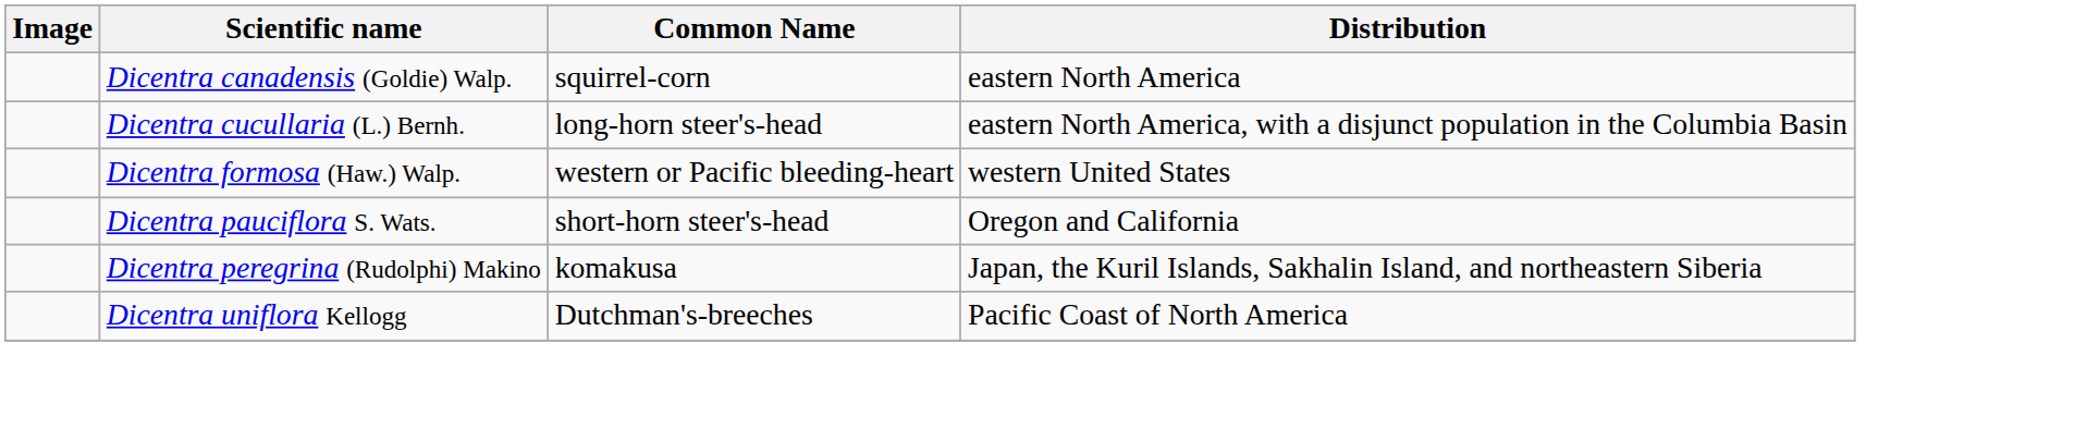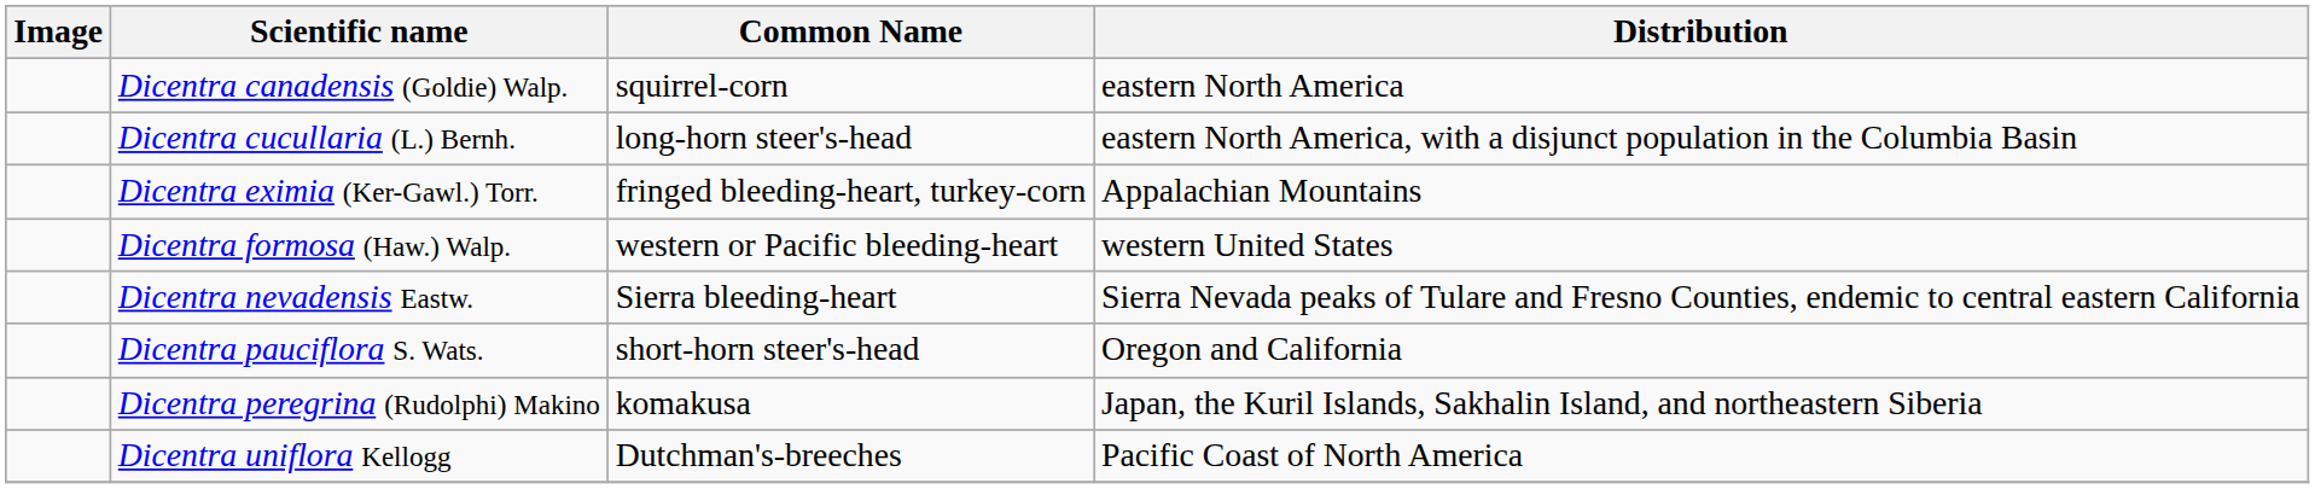+ row: Dicentra eximia (Ker-Gawl.) Torr. | fringed bleeding-heart, turkey-corn | Appalachian Mountains
+ row: Dicentra nevadensis Eastw. | Sierra bleeding-heart | Sierra Nevada peaks of Tulare and Fresno Counties, endemic to central eastern California
